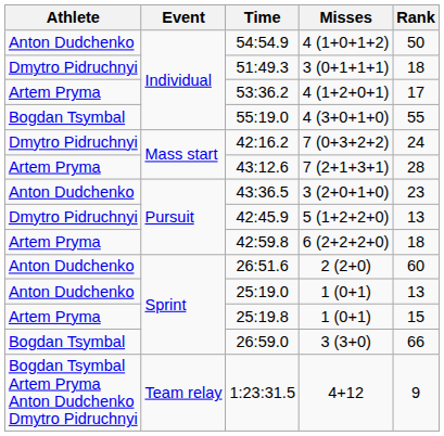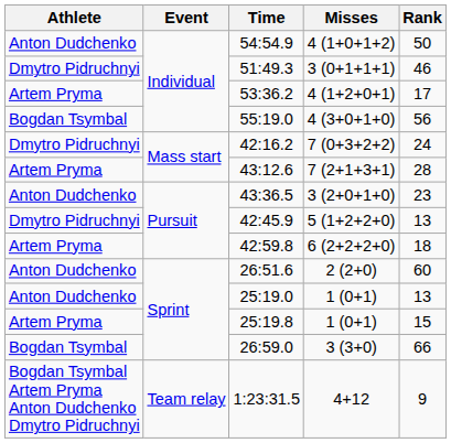51:49.3 | Rank: 18 -> 46
55:19.0 | Rank: 55 -> 56
